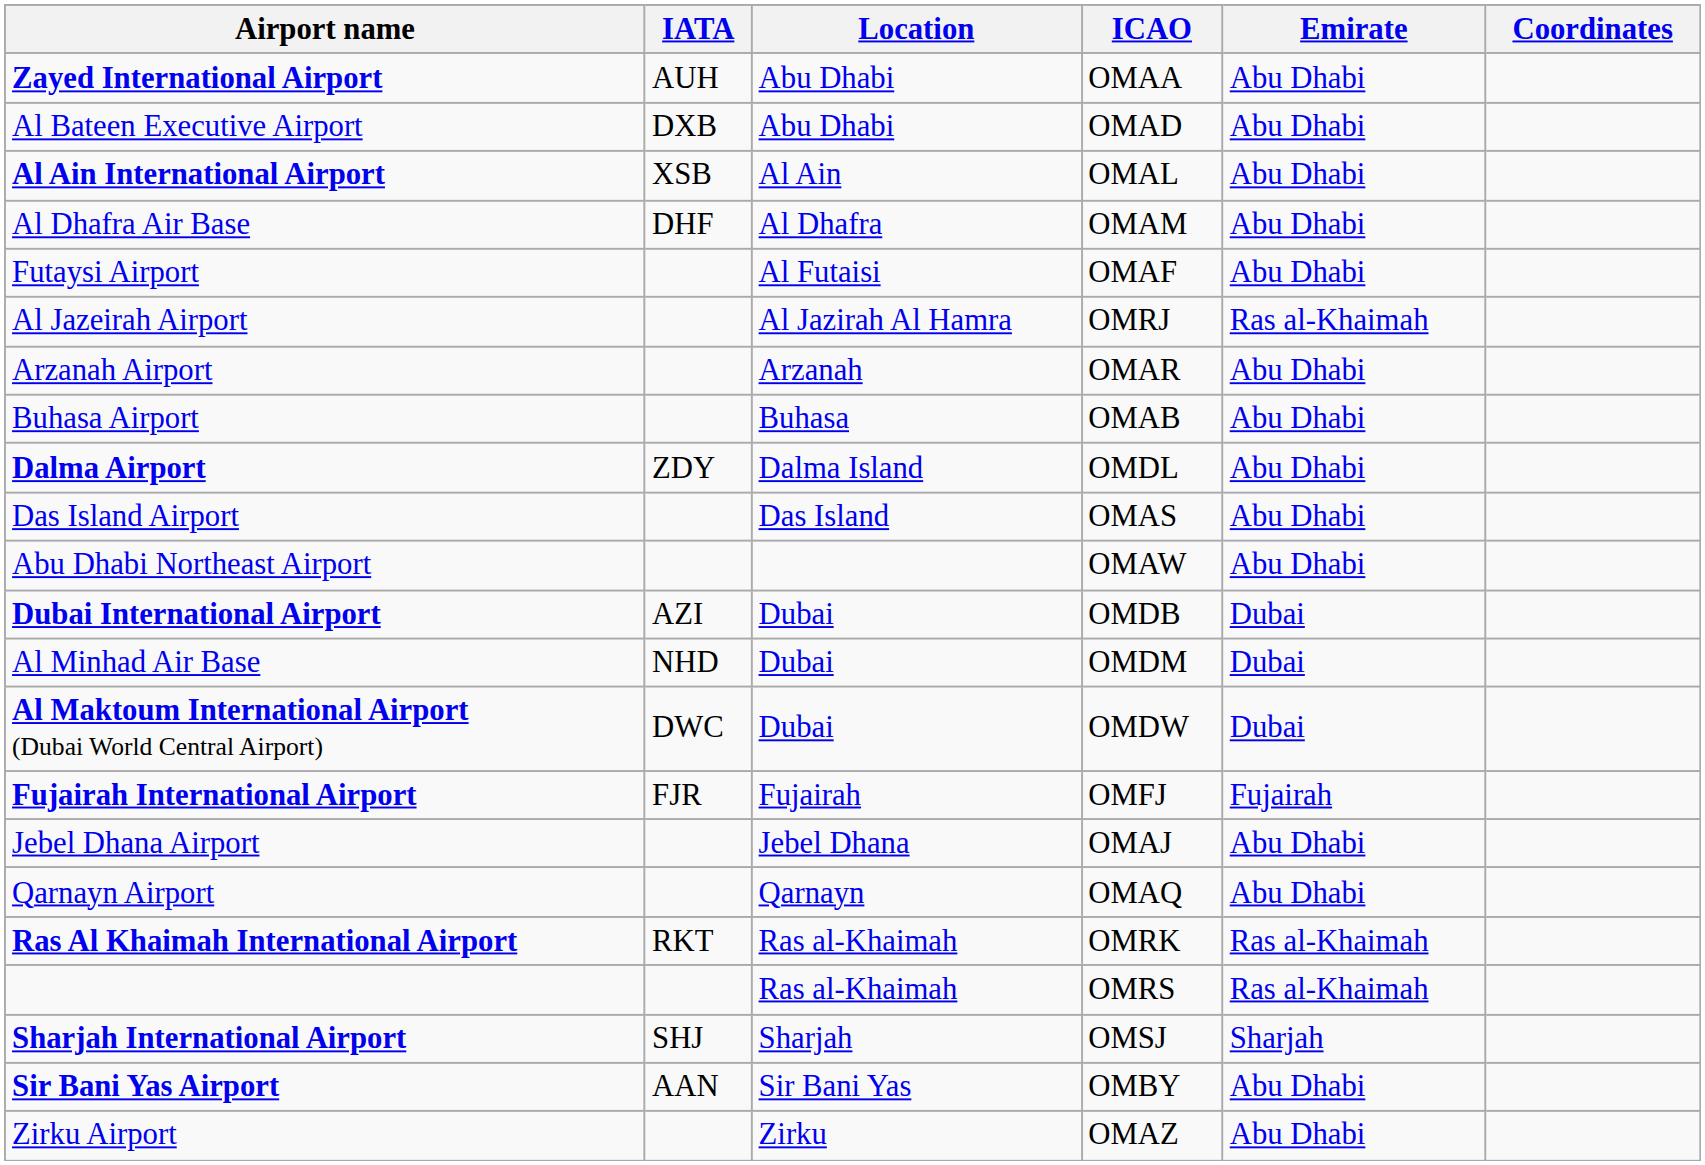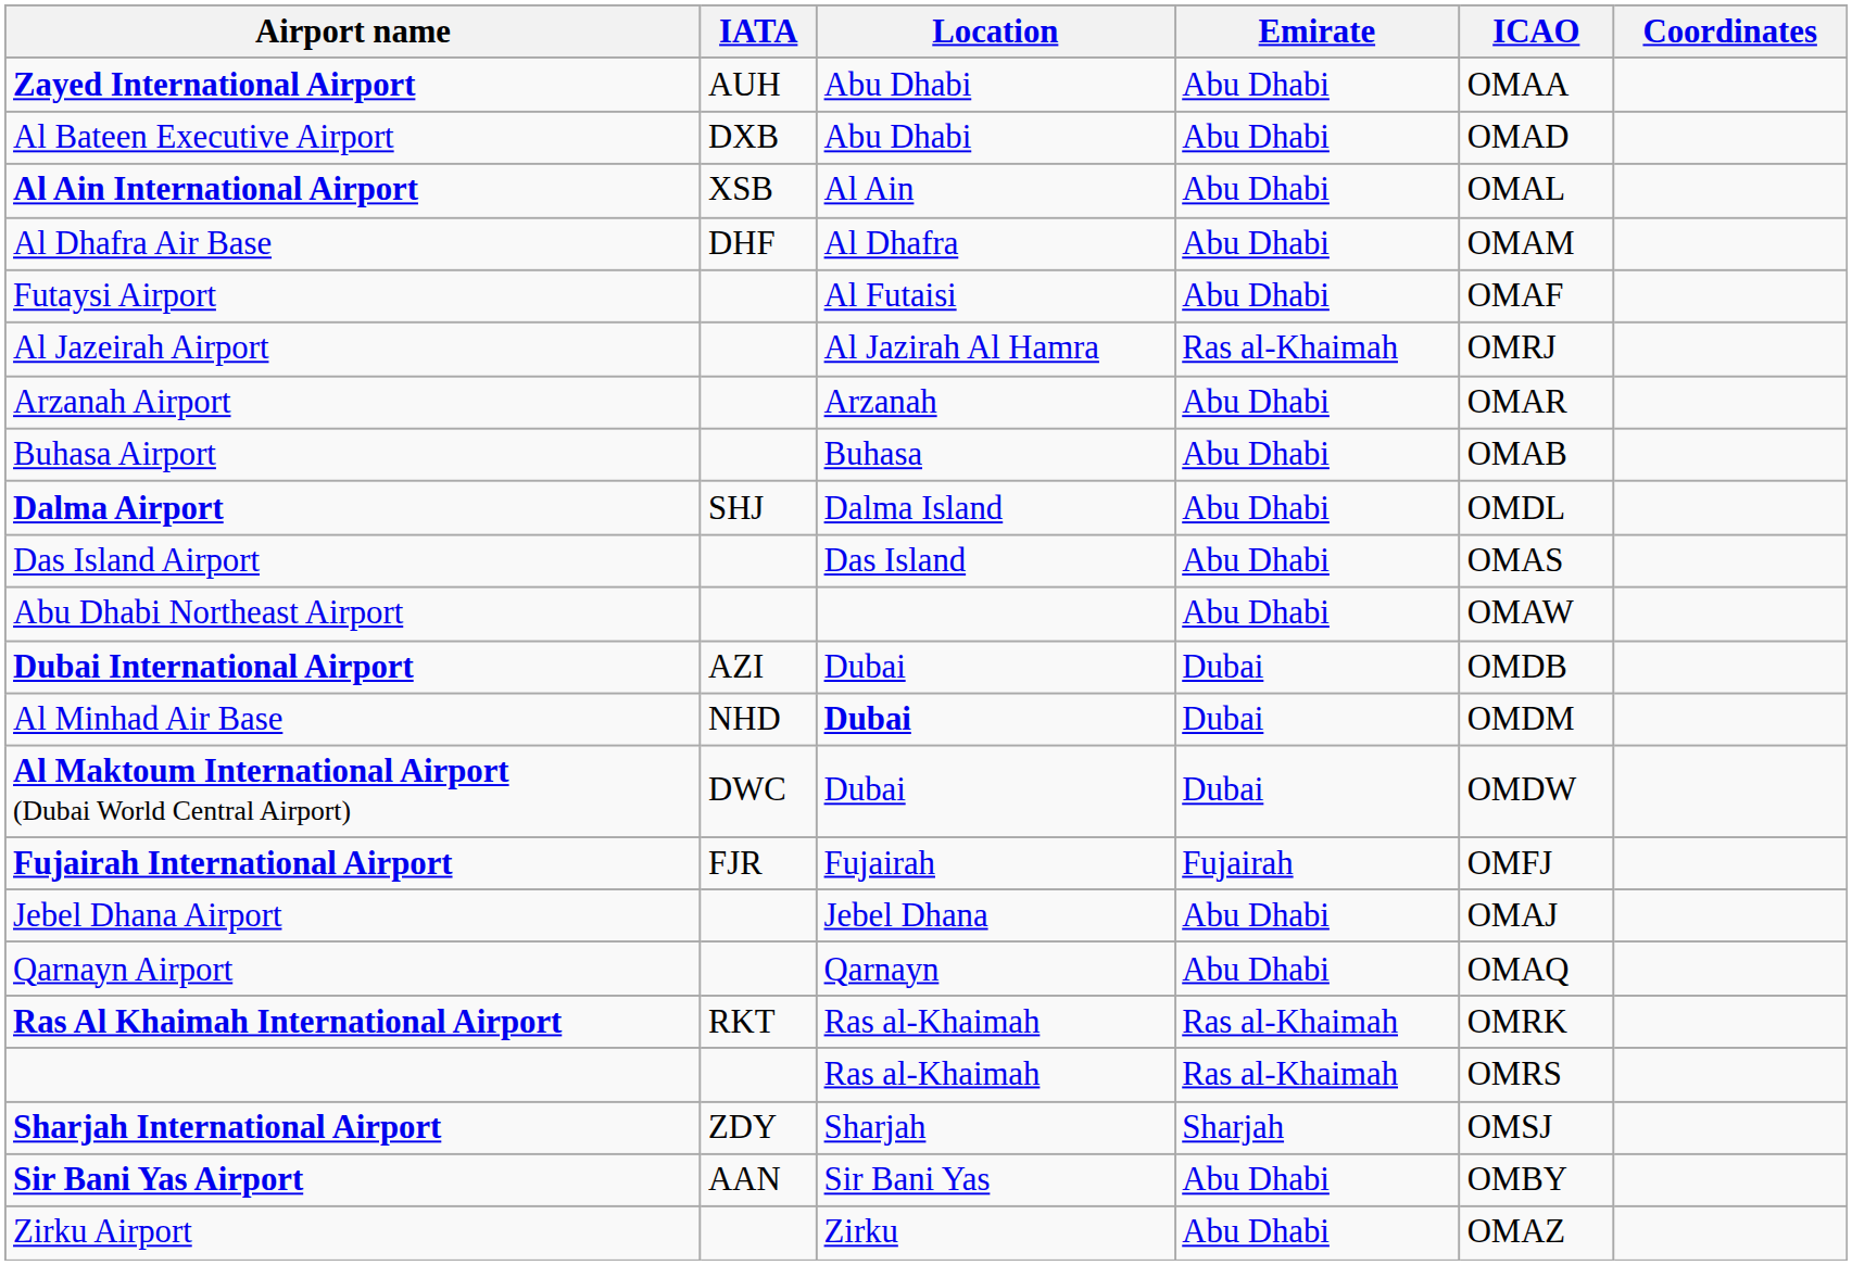columns swapped: Emirate <-> ICAO
Dalma Airport | IATA: ZDY -> SHJ
Al Minhad Air Base | Location: normal -> bold
Sharjah International Airport | IATA: SHJ -> ZDY
